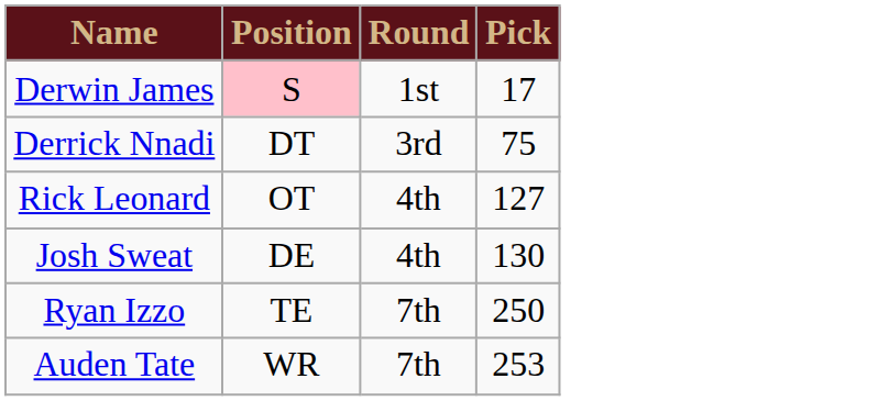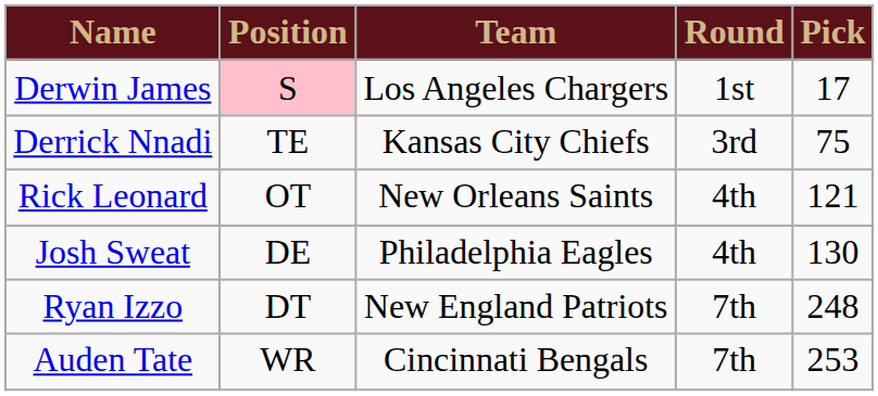+ column: Team | Los Angeles Chargers | Kansas City Chiefs | New Orleans Saints | Philadelphia Eagles | New England Patriots | Cincinnati Bengals
Derrick Nnadi | Position: DT -> TE
Rick Leonard | Pick: 127 -> 121
Ryan Izzo | Position: TE -> DT
Ryan Izzo | Pick: 250 -> 248
